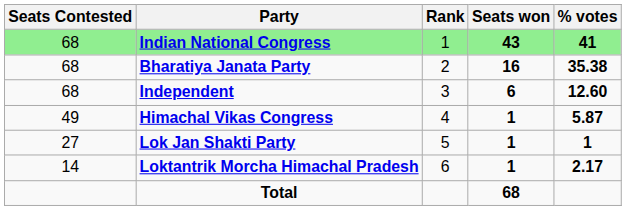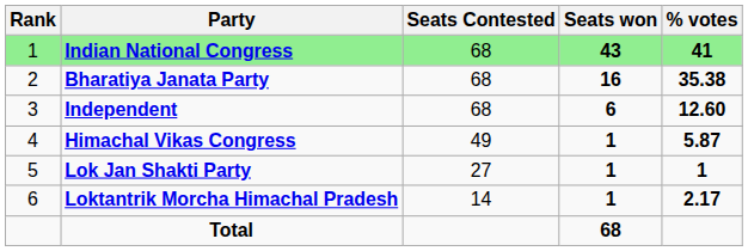columns swapped: Rank <-> Seats Contested
